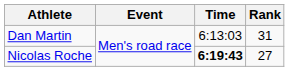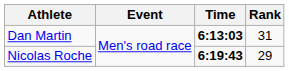Dan Martin | Time: normal -> bold
Nicolas Roche | Rank: 27 -> 29
